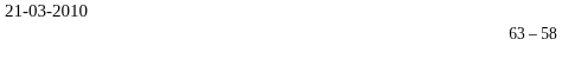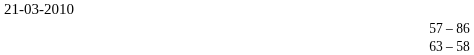+ row: 57 – 86
